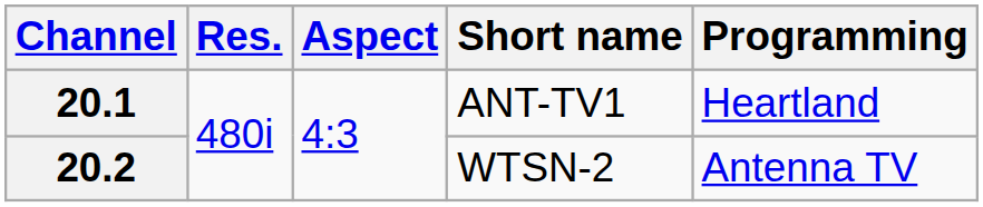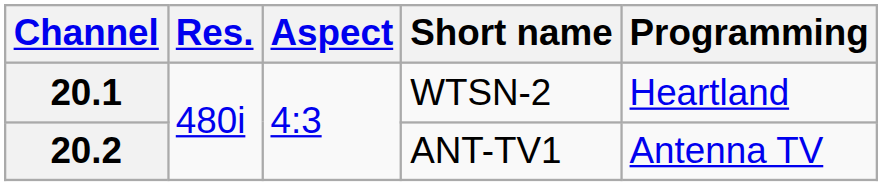20.1 | Short name: ANT-TV1 -> WTSN-2
20.2 | Short name: WTSN-2 -> ANT-TV1
